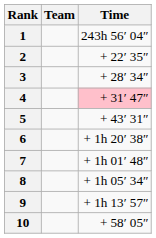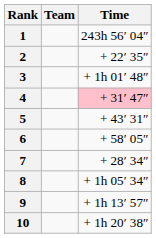3 | Time: + 28′ 34″ -> + 1h 01′ 48″
6 | Time: + 1h 20′ 38″ -> + 58′ 05″
7 | Time: + 1h 01′ 48″ -> + 28′ 34″
10 | Time: + 58′ 05″ -> + 1h 20′ 38″
